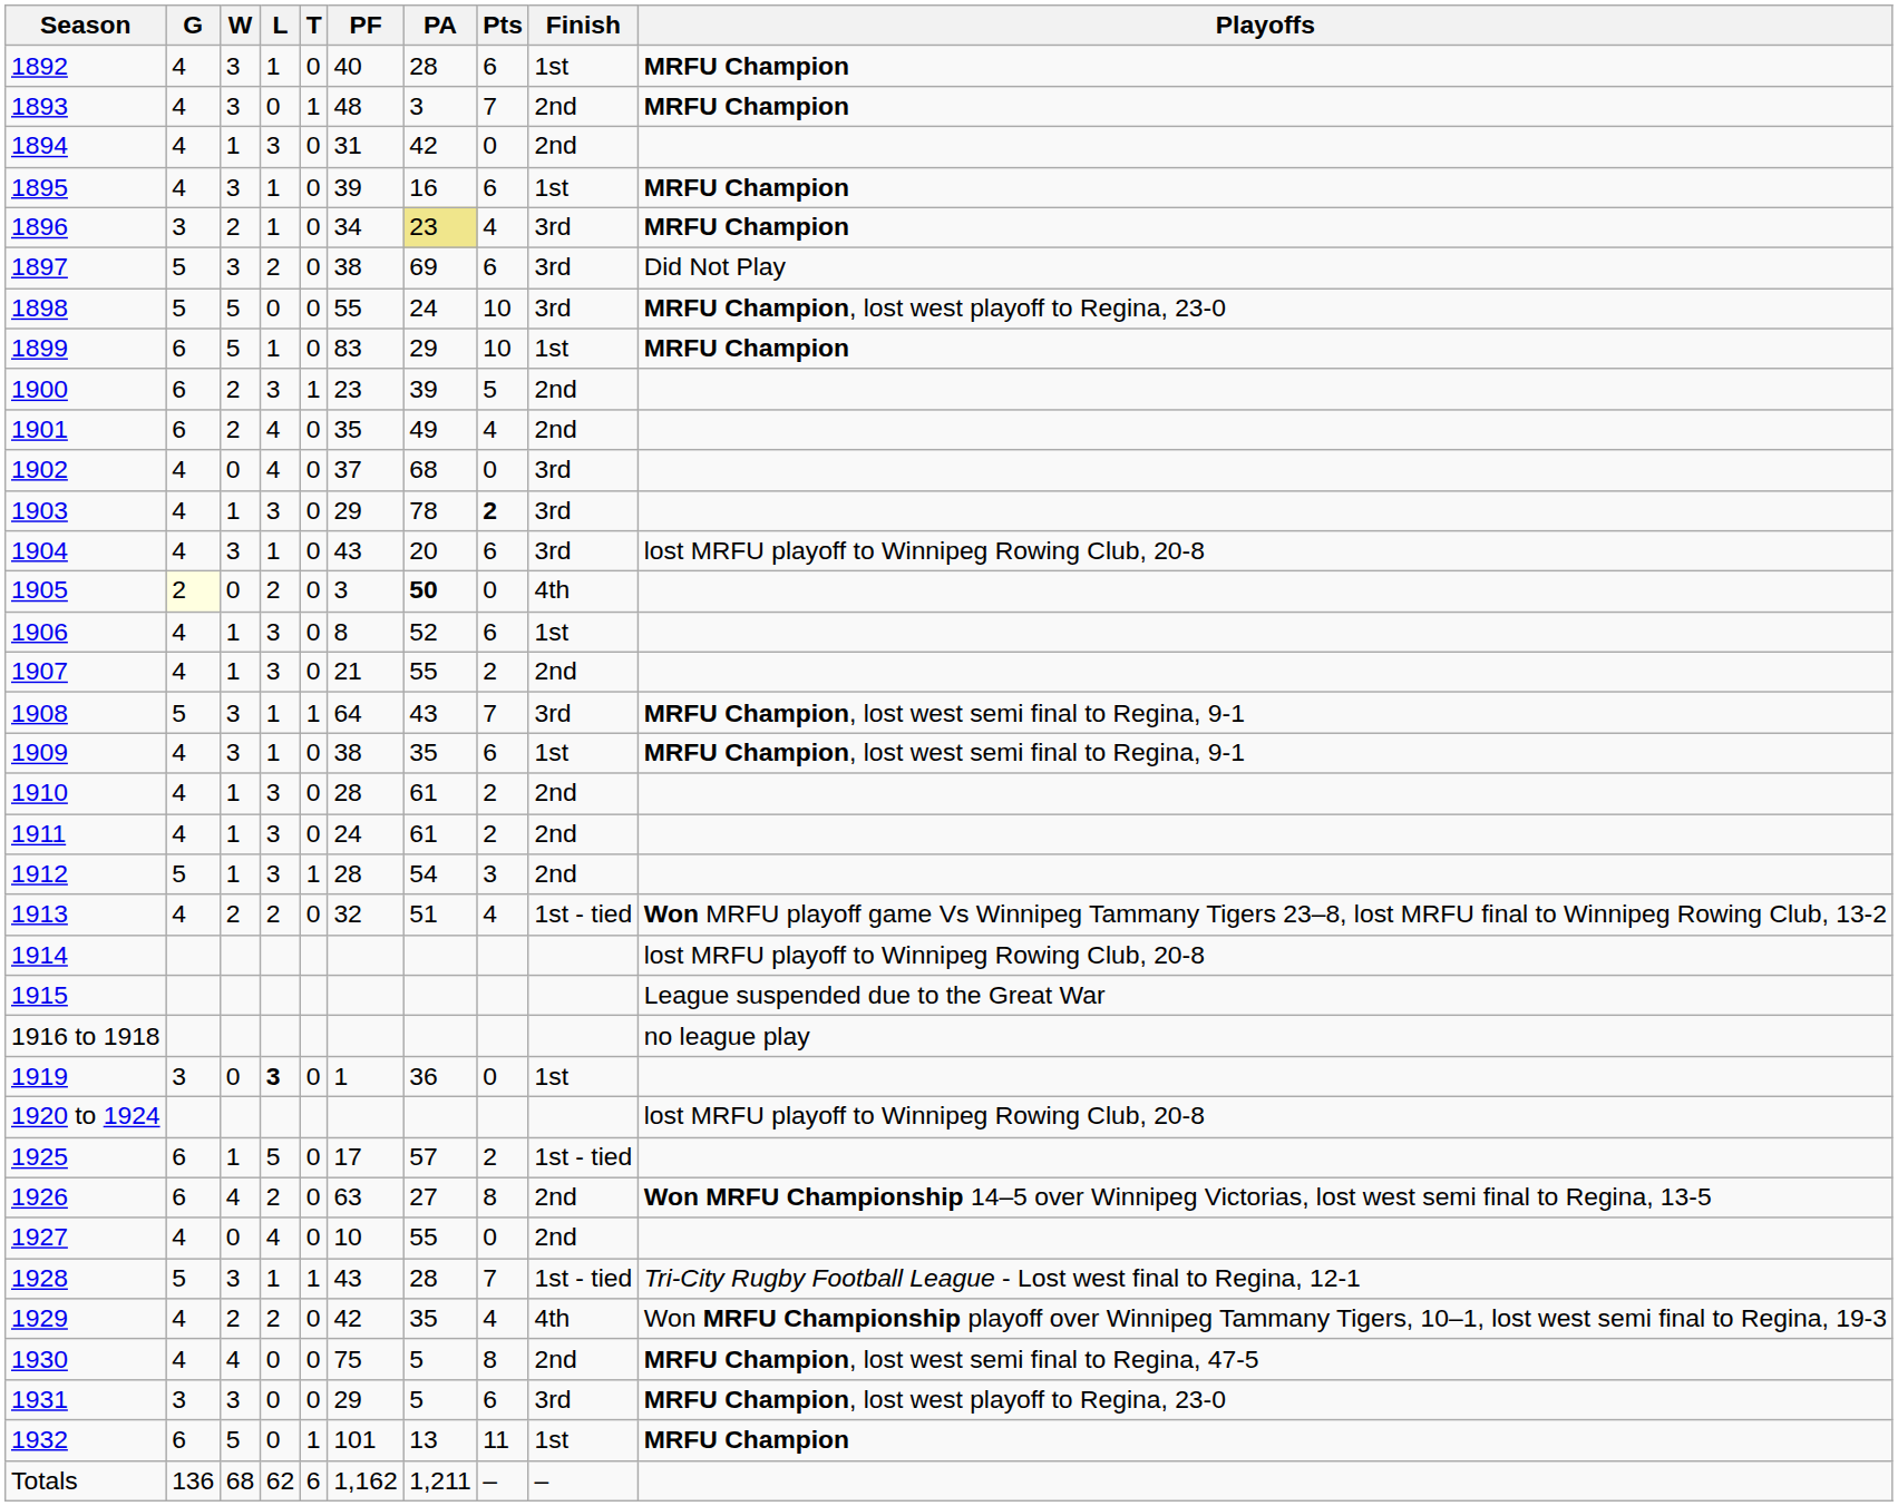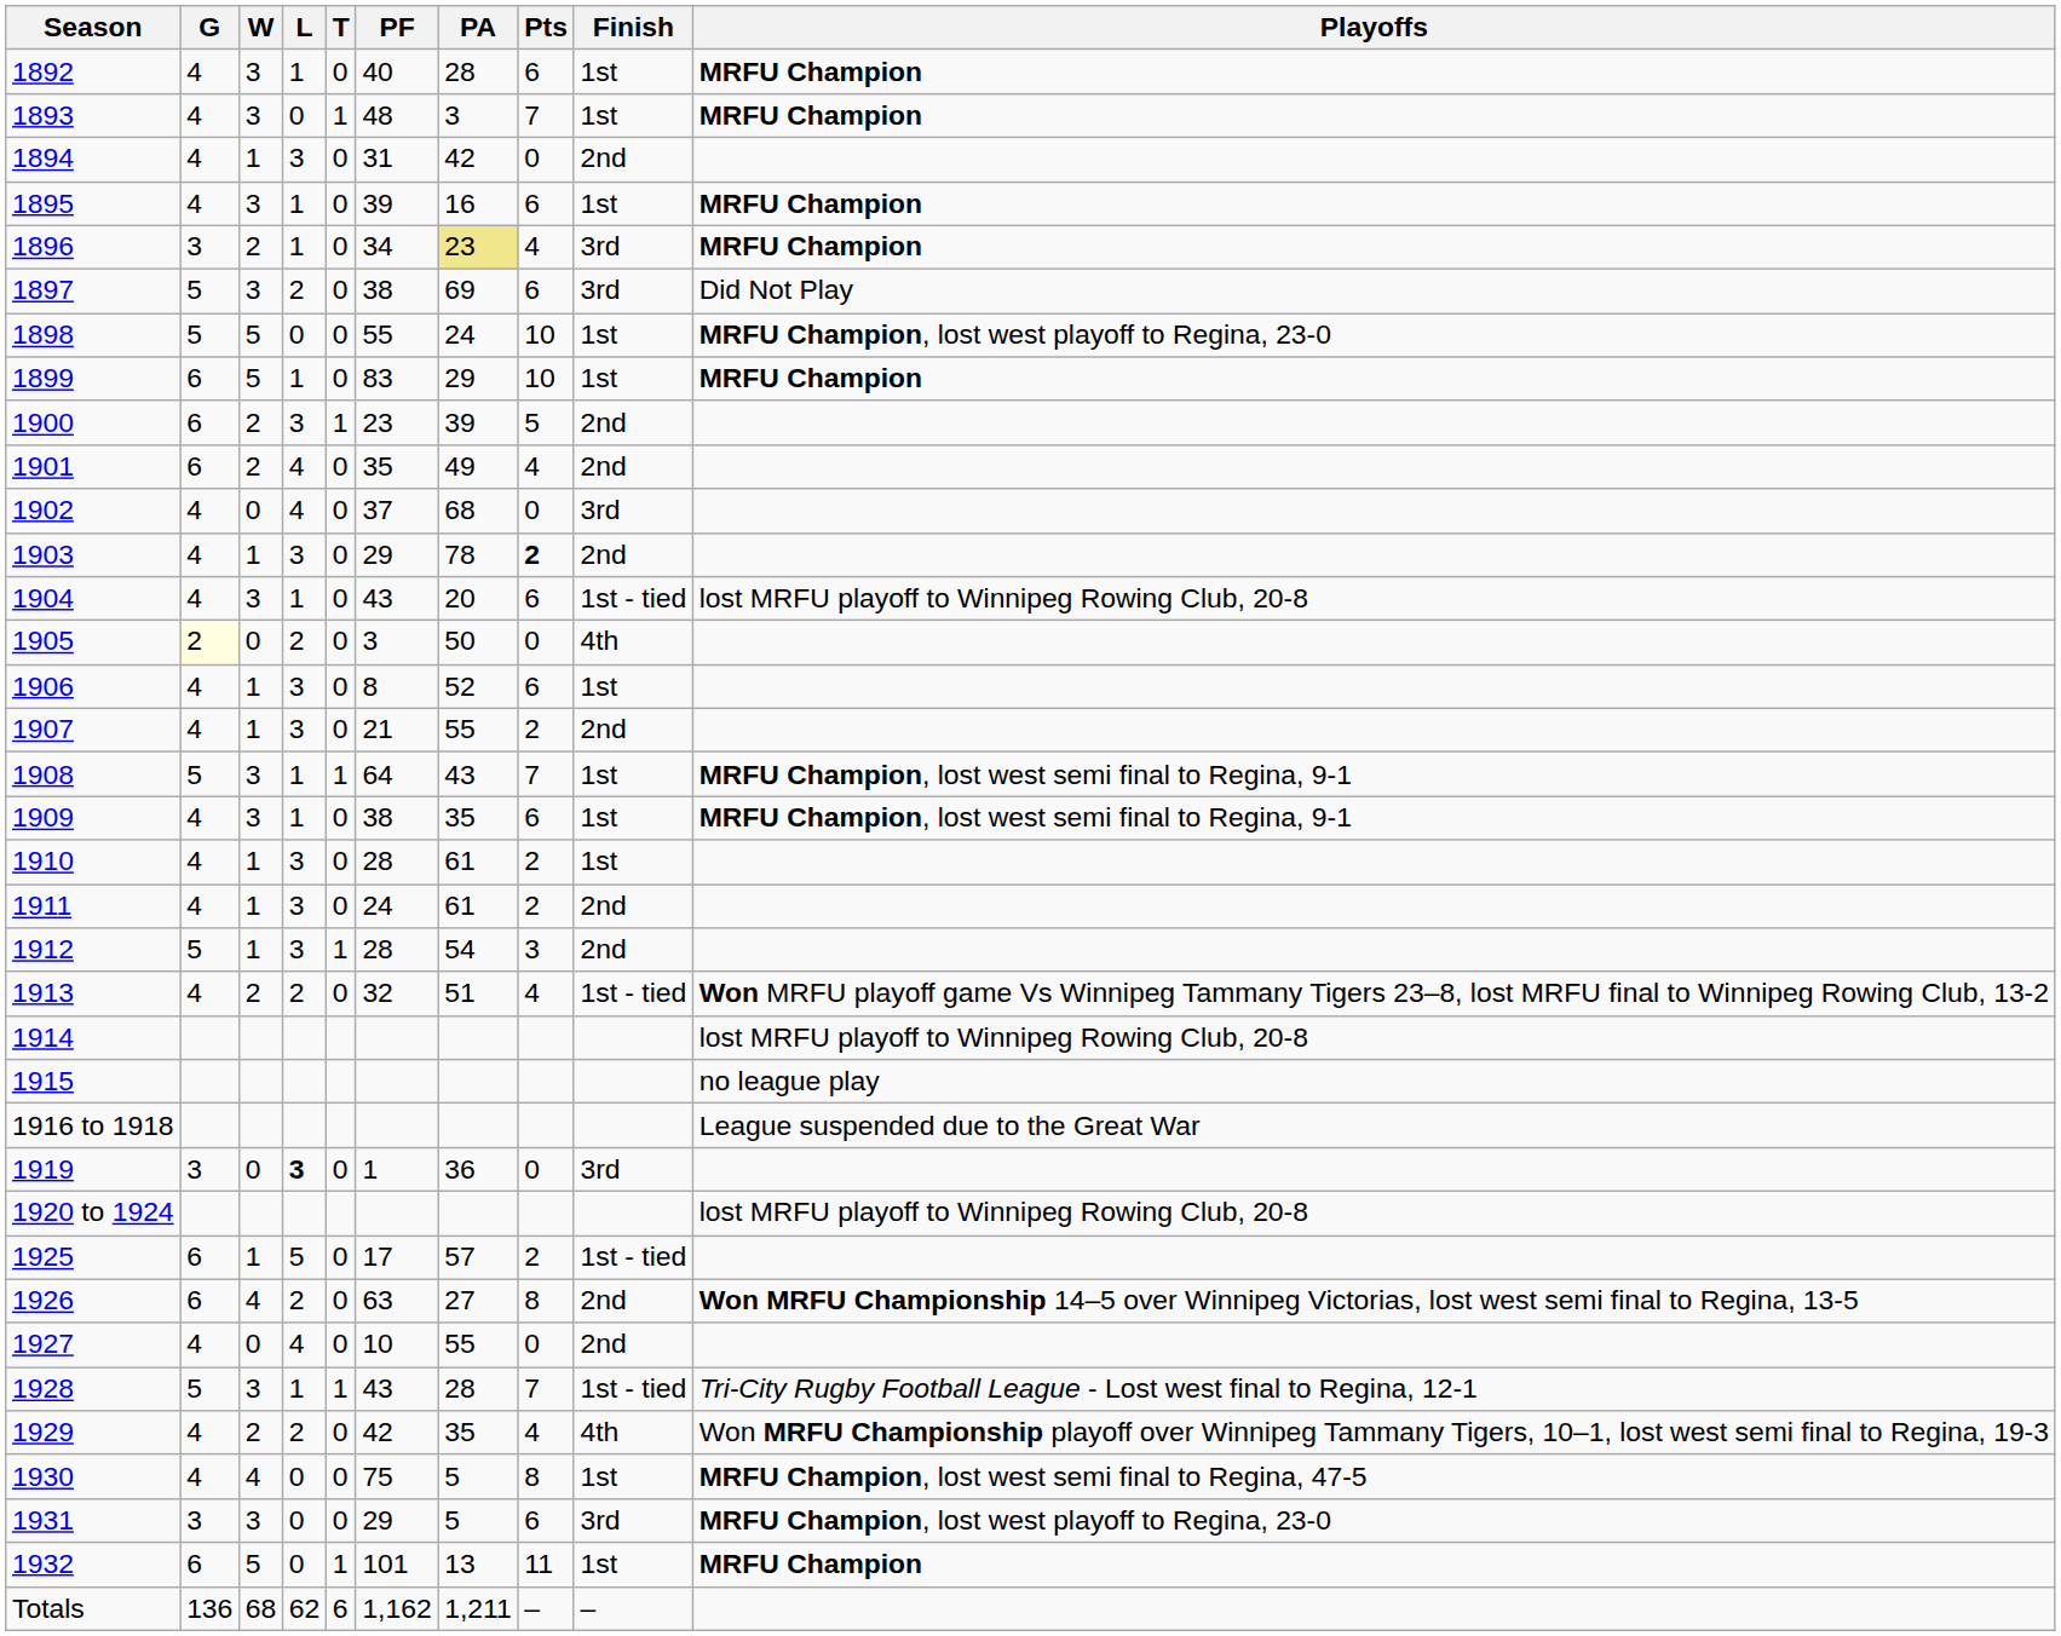1893 | Finish: 2nd -> 1st
1898 | Finish: 3rd -> 1st
1903 | Finish: 3rd -> 2nd
1904 | Finish: 3rd -> 1st - tied
1905 | PA: bold -> normal
1908 | Finish: 3rd -> 1st
1910 | Finish: 2nd -> 1st
1915 | Playoffs: League suspended due to the Great War -> no league play
1916 to 1918 | Playoffs: no league play -> League suspended due to the Great War
1919 | Finish: 1st -> 3rd
1930 | Finish: 2nd -> 1st
